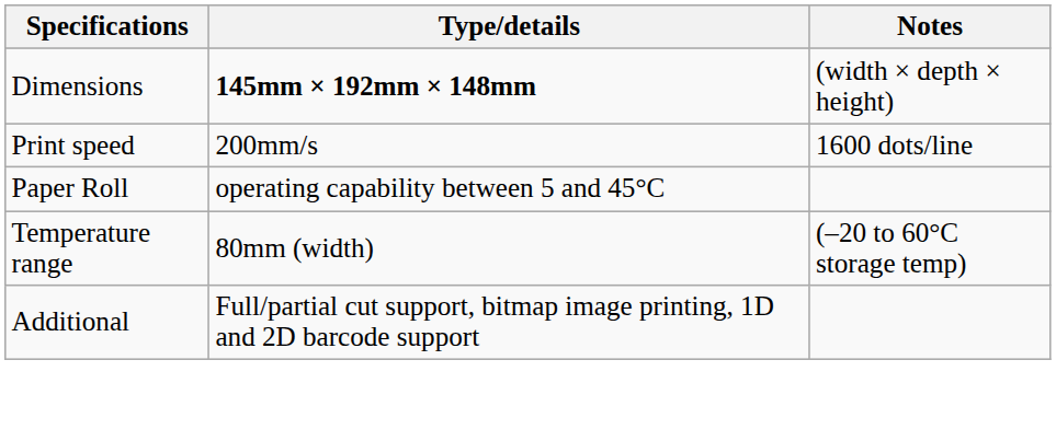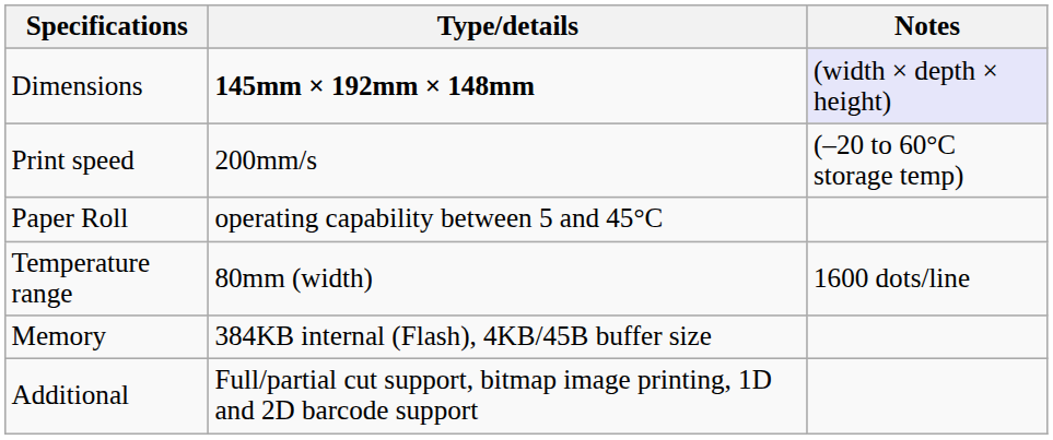Dimensions | Notes: no background -> lavender background
Print speed | Notes: 1600 dots/line -> (–20 to 60°C storage temp)
Temperature range | Notes: (–20 to 60°C storage temp) -> 1600 dots/line
+ row: Memory | 384KB internal (Flash), 4KB/45B buffer size
